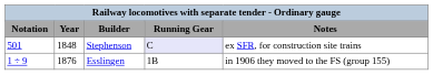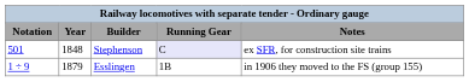Esslingen | Year: 1876 -> 1879
